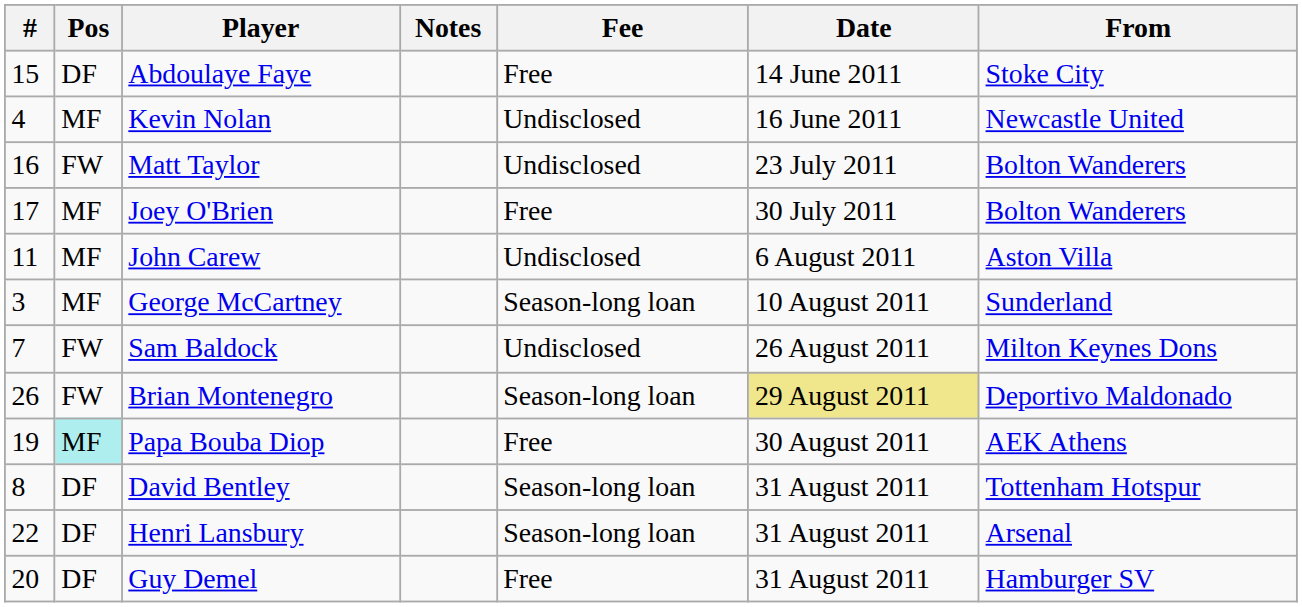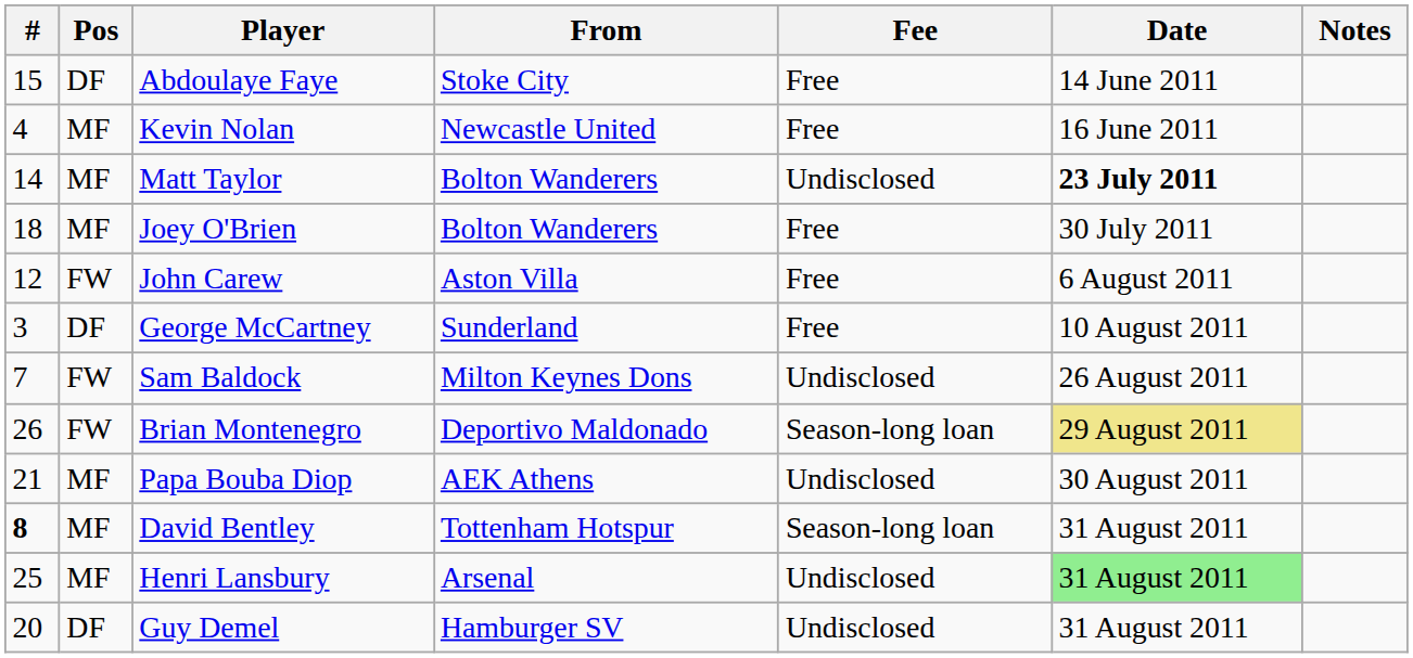columns swapped: From <-> Notes
Kevin Nolan | Fee: Undisclosed -> Free
Matt Taylor | #: 16 -> 14
Matt Taylor | Pos: FW -> MF
Matt Taylor | Date: normal -> bold
Joey O'Brien | #: 17 -> 18
John Carew | #: 11 -> 12
John Carew | Pos: MF -> FW
John Carew | Fee: Undisclosed -> Free
George McCartney | Pos: MF -> DF
George McCartney | Fee: Season-long loan -> Free
Papa Bouba Diop | #: 19 -> 21
Papa Bouba Diop | Pos: paleturquoise background -> no background
Papa Bouba Diop | Fee: Free -> Undisclosed
David Bentley | #: normal -> bold
David Bentley | Pos: DF -> MF
Henri Lansbury | #: 22 -> 25
Henri Lansbury | Pos: DF -> MF
Henri Lansbury | Fee: Season-long loan -> Undisclosed
Henri Lansbury | Date: no background -> lightgreen background
Guy Demel | Fee: Free -> Undisclosed
